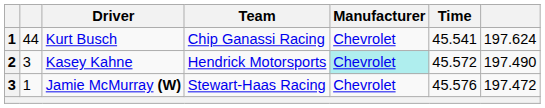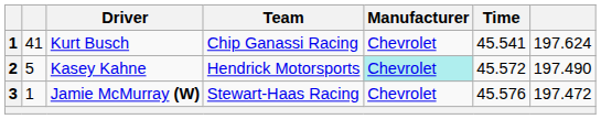Kurt Busch | column 2: 44 -> 41
Kasey Kahne | column 2: 3 -> 5
